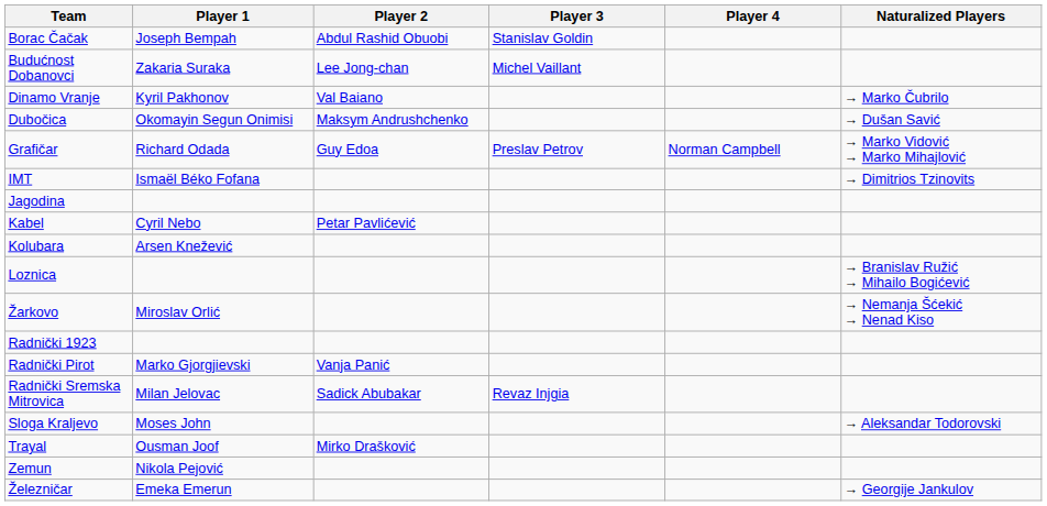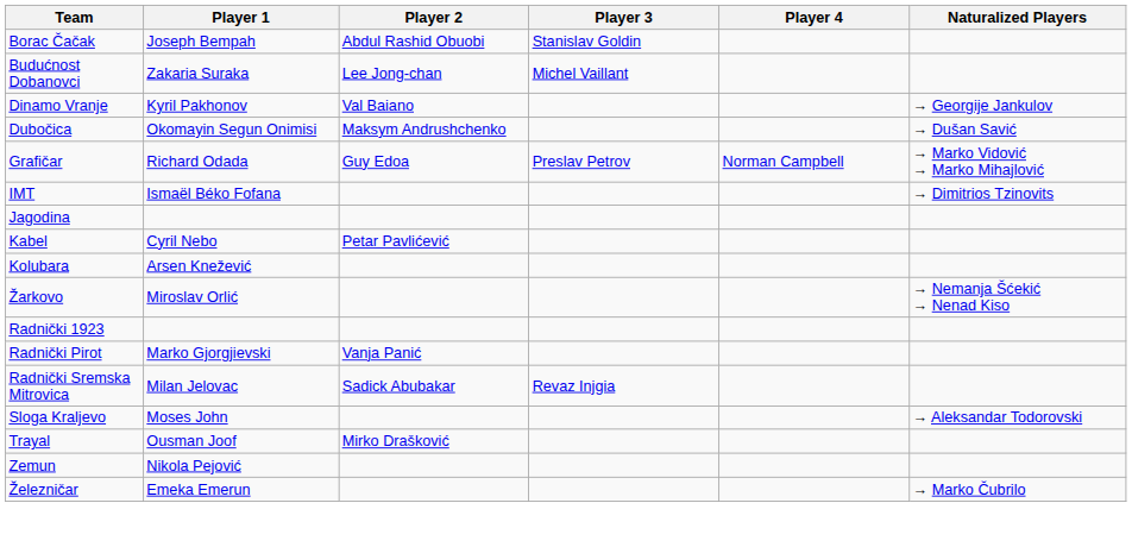Dinamo Vranje | Naturalized Players: → Marko Čubrilo -> → Georgije Jankulov
- row: Loznica | → Branislav Ružić → Mihailo Bogićević
Železničar | Naturalized Players: → Georgije Jankulov -> → Marko Čubrilo
